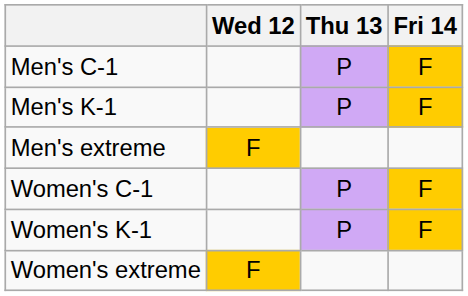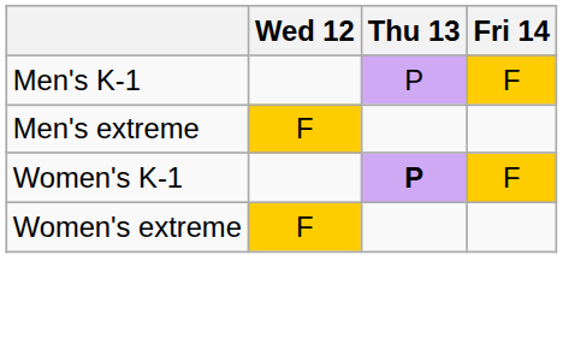- row: Men's C-1 | P | F
- row: Women's C-1 | P | F
Women's K-1 | Thu 13: normal -> bold
